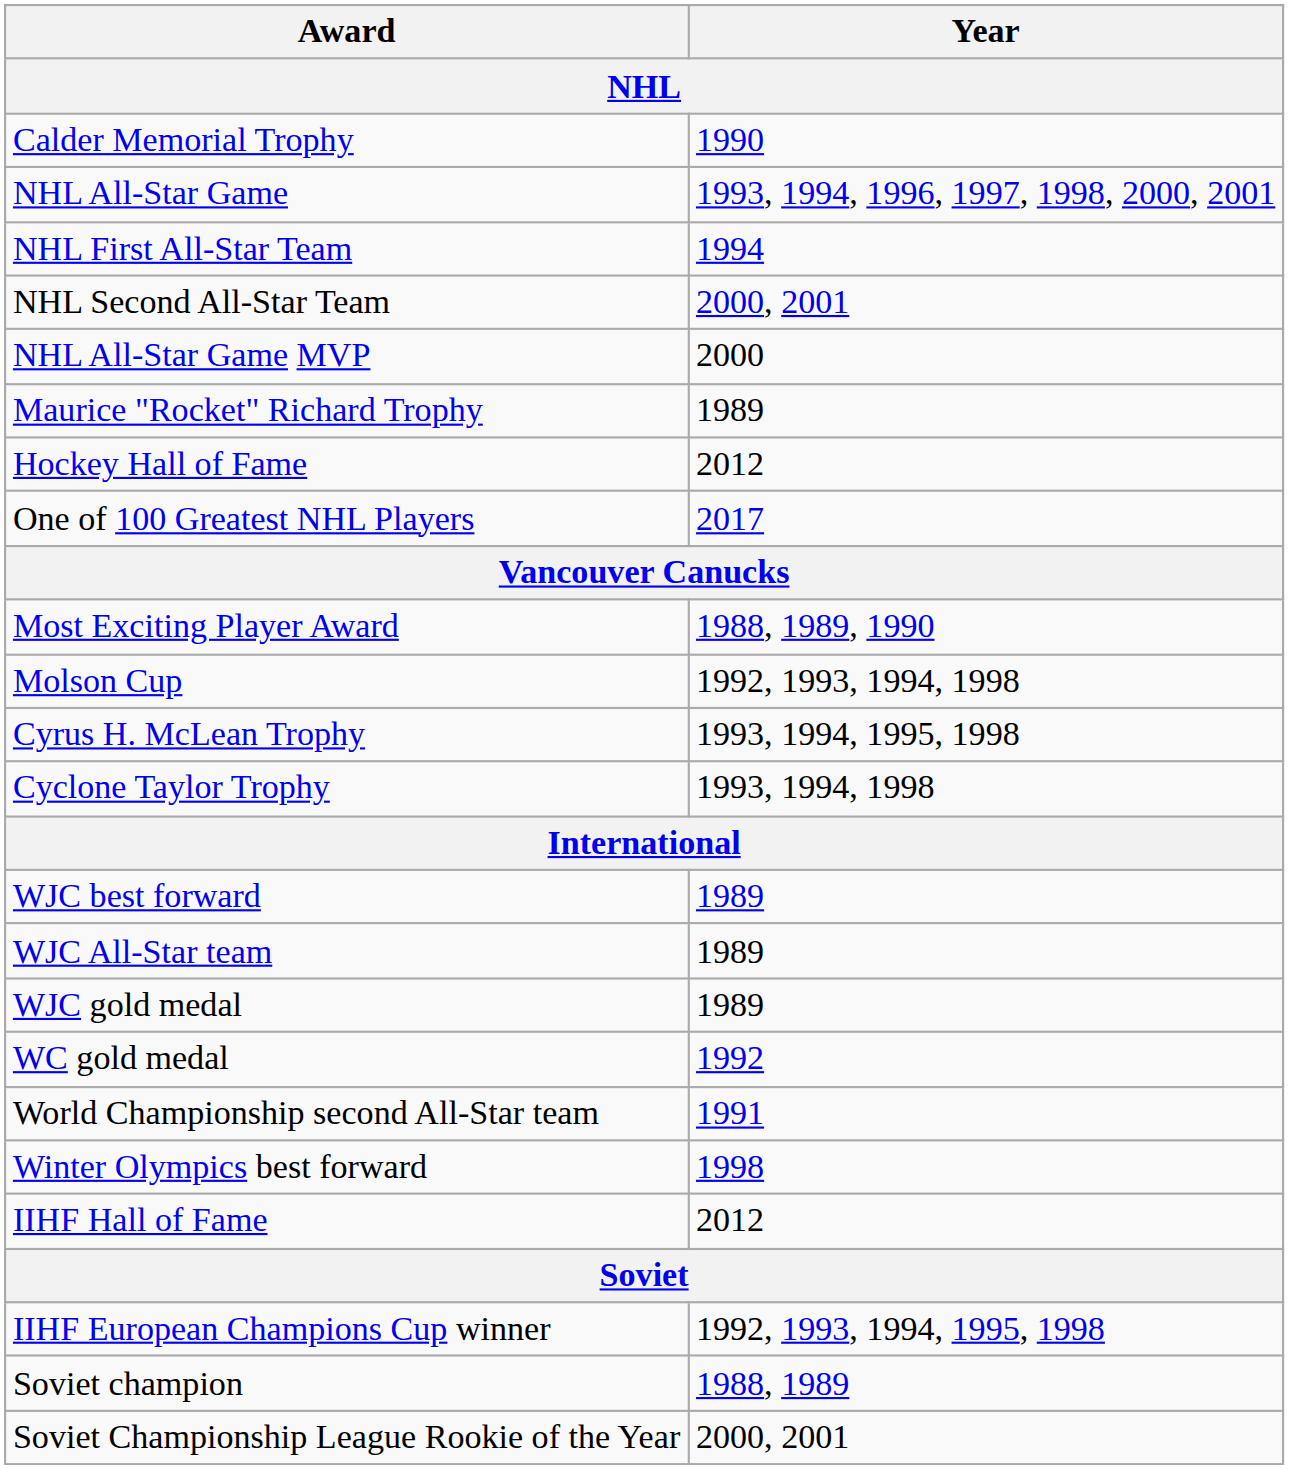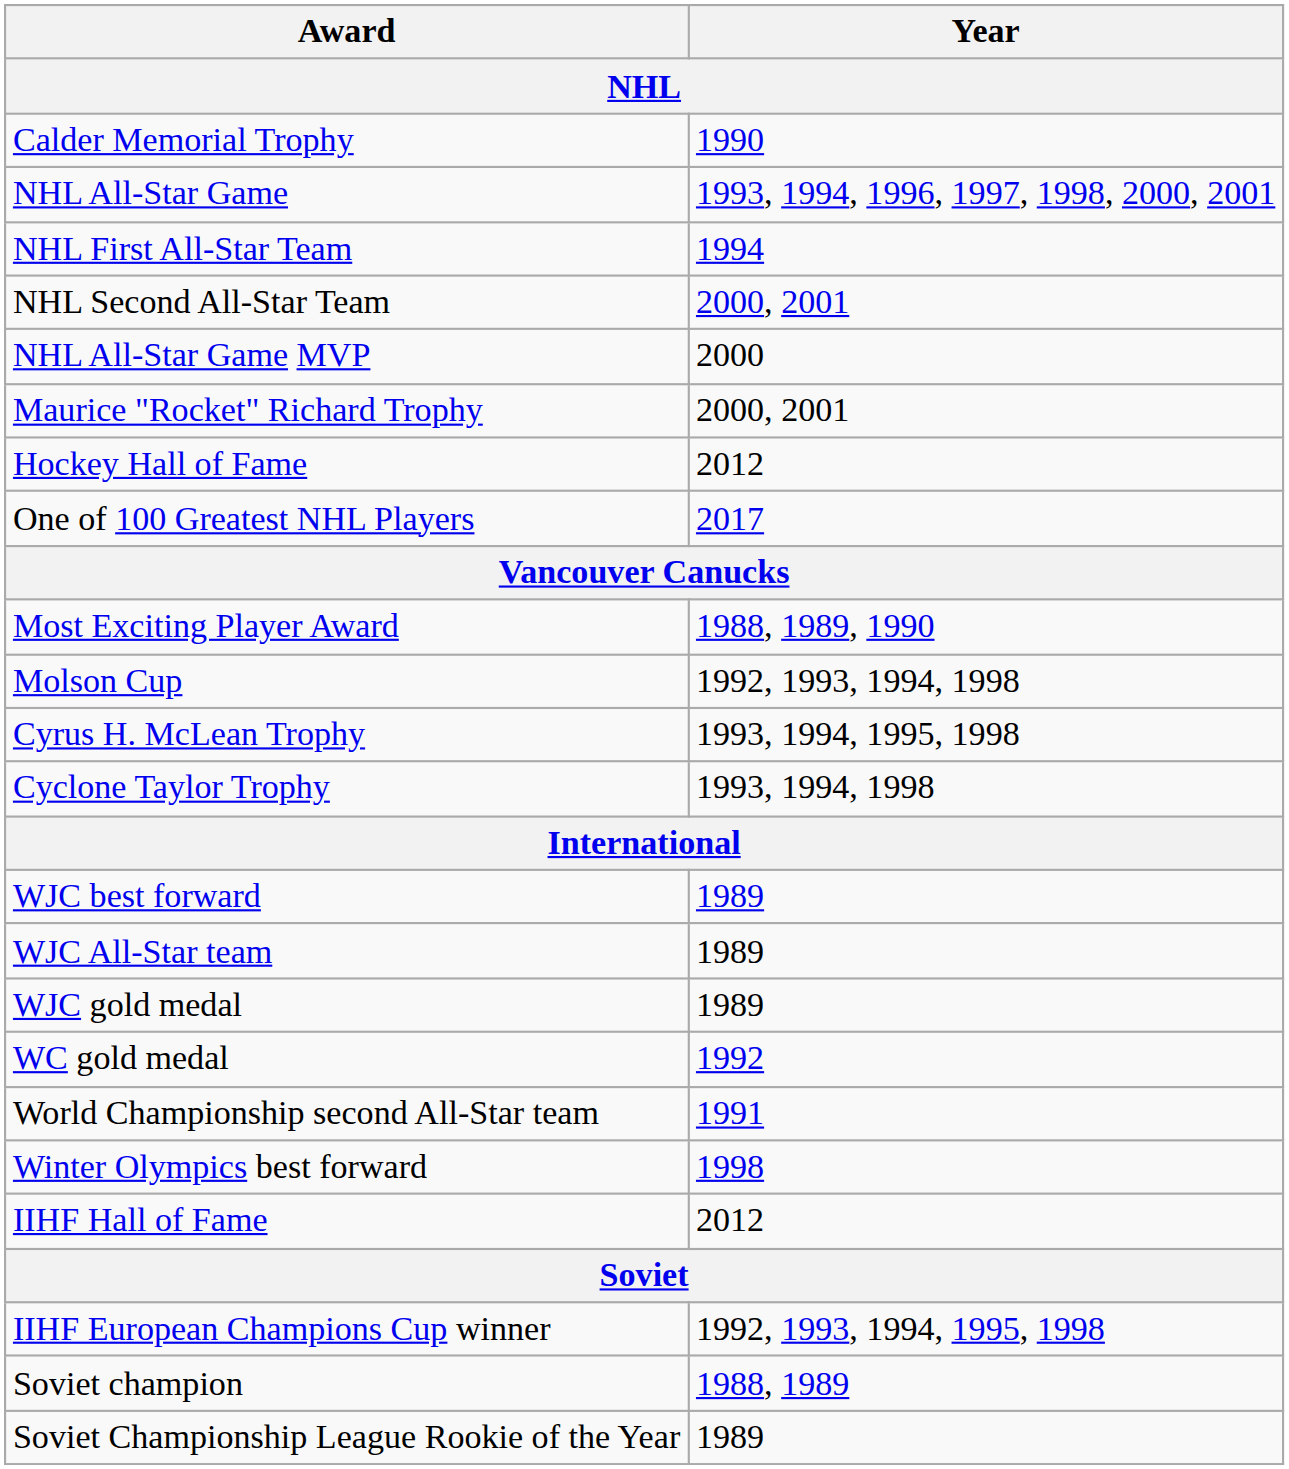Maurice "Rocket" Richard Trophy | Year: 1989 -> 2000, 2001
Soviet Championship League Rookie of the Year | Year: 2000, 2001 -> 1989
